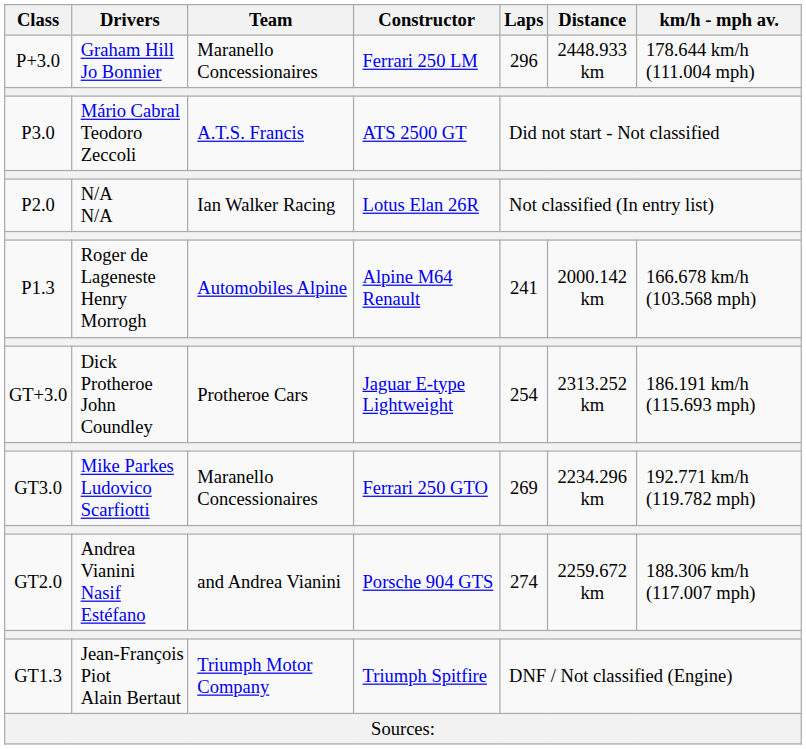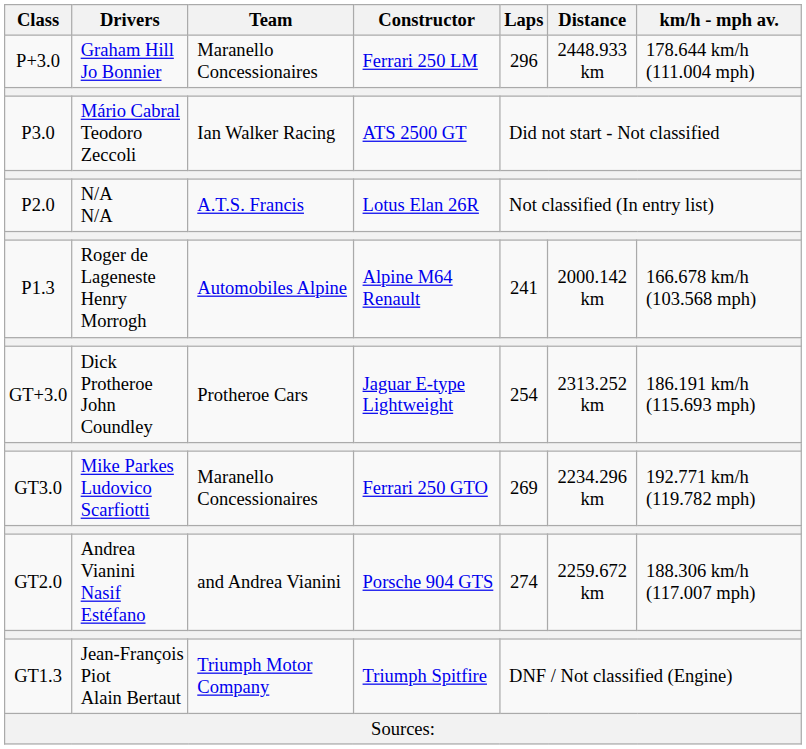P3.0 | Team: A.T.S. Francis -> Ian Walker Racing
P2.0 | Team: Ian Walker Racing -> A.T.S. Francis
